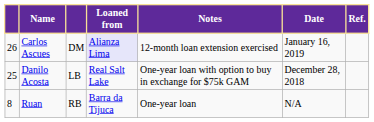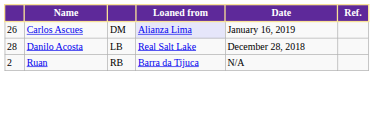- column: Notes | 12-month loan extension exercised | One-year loan with option to buy in exchange for $75k GAM | One-year loan
Danilo Acosta | column 1: 25 -> 28
Ruan | column 1: 8 -> 2
